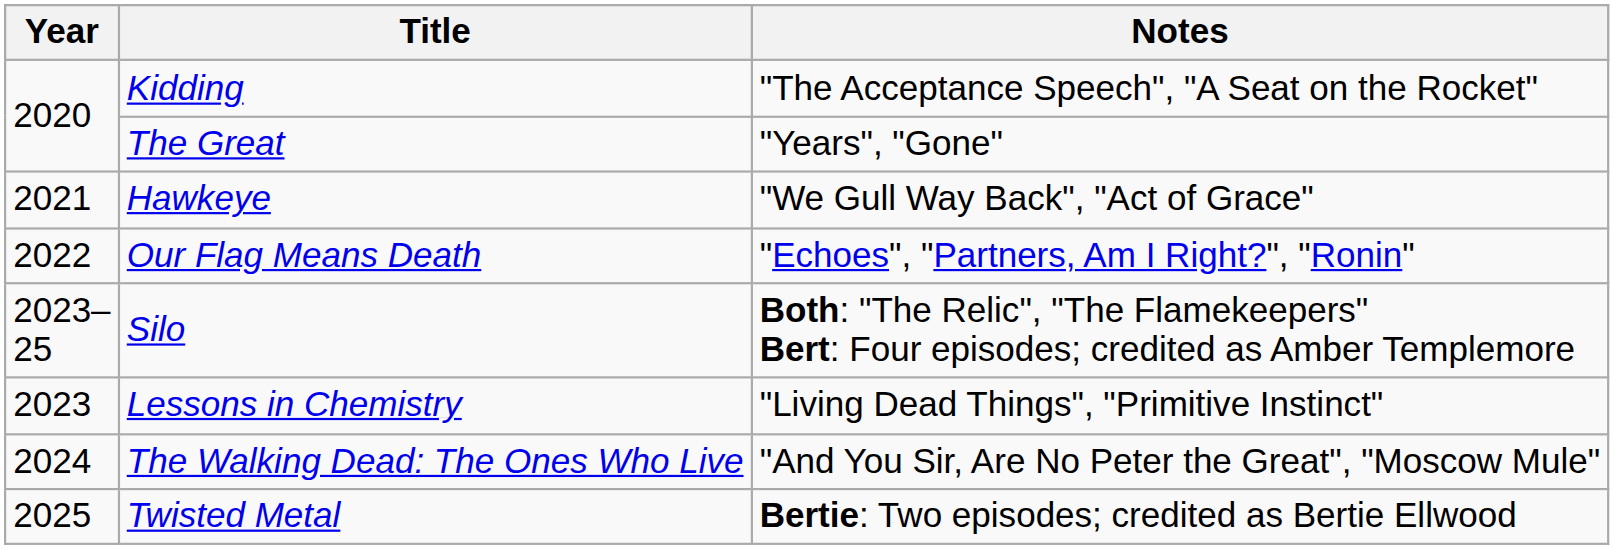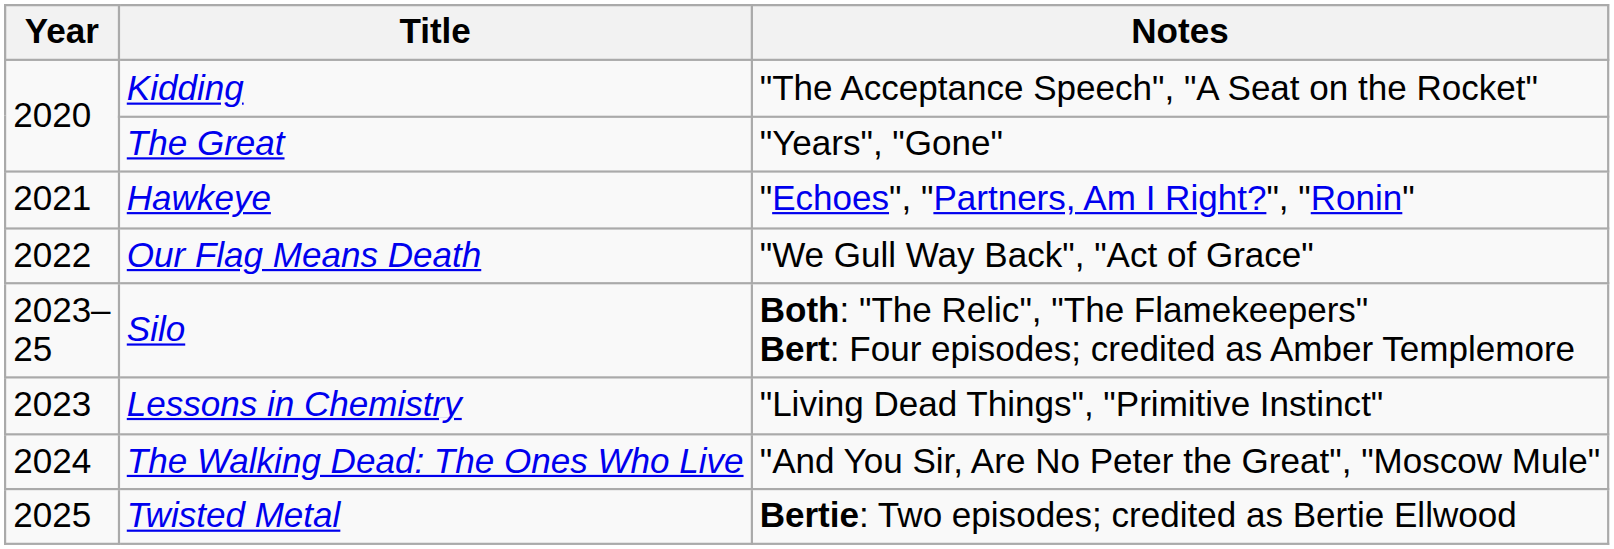Hawkeye | Notes: "We Gull Way Back", "Act of Grace" -> "Echoes", "Partners, Am I Right?", "Ronin"
Our Flag Means Death | Notes: "Echoes", "Partners, Am I Right?", "Ronin" -> "We Gull Way Back", "Act of Grace"
